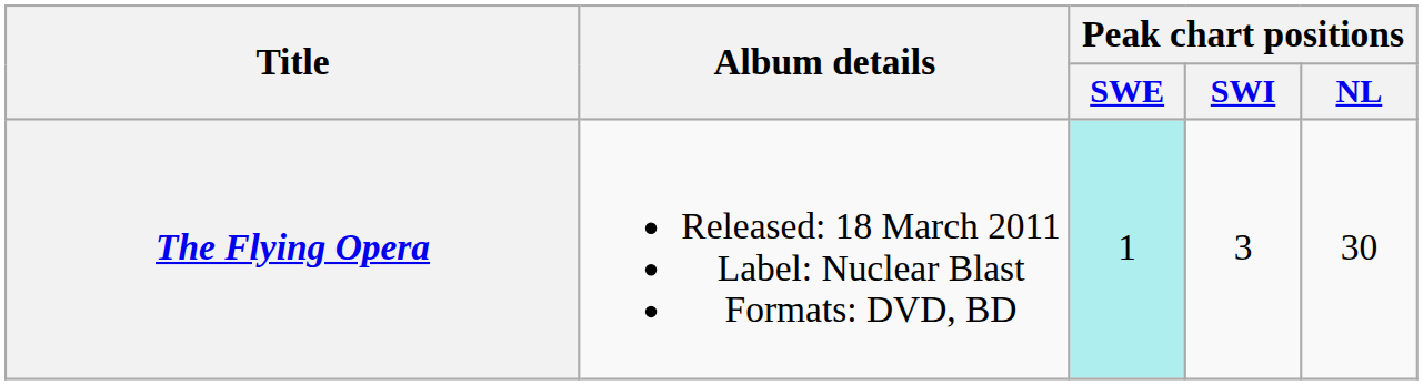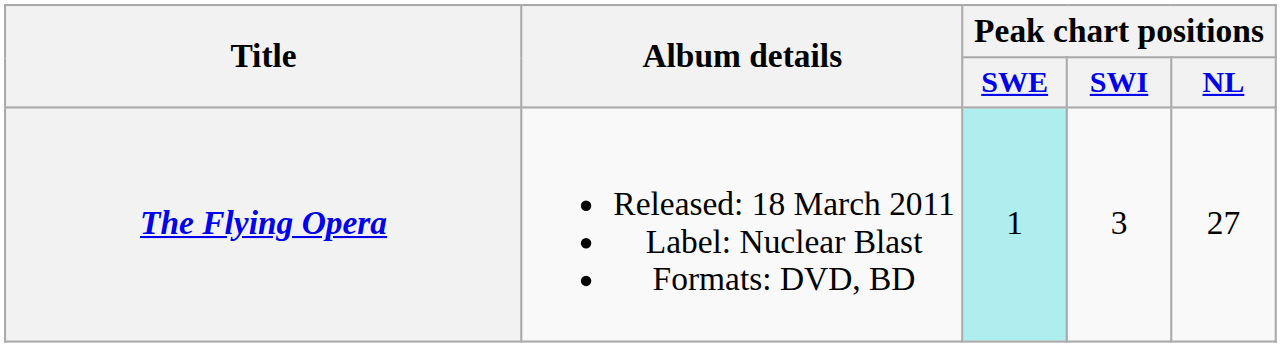The Flying Opera | Peak chart positions / NL: 30 -> 27
